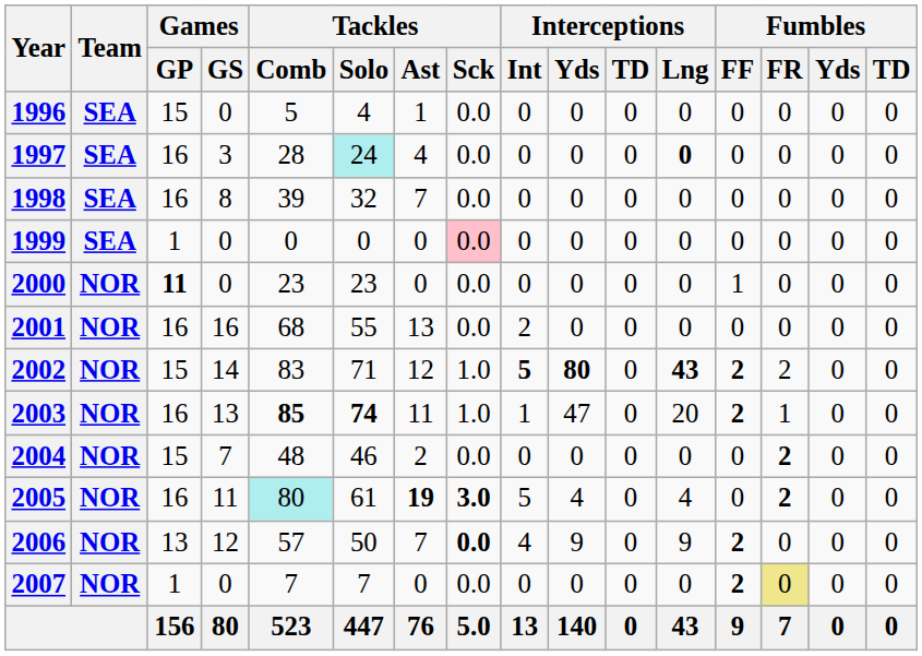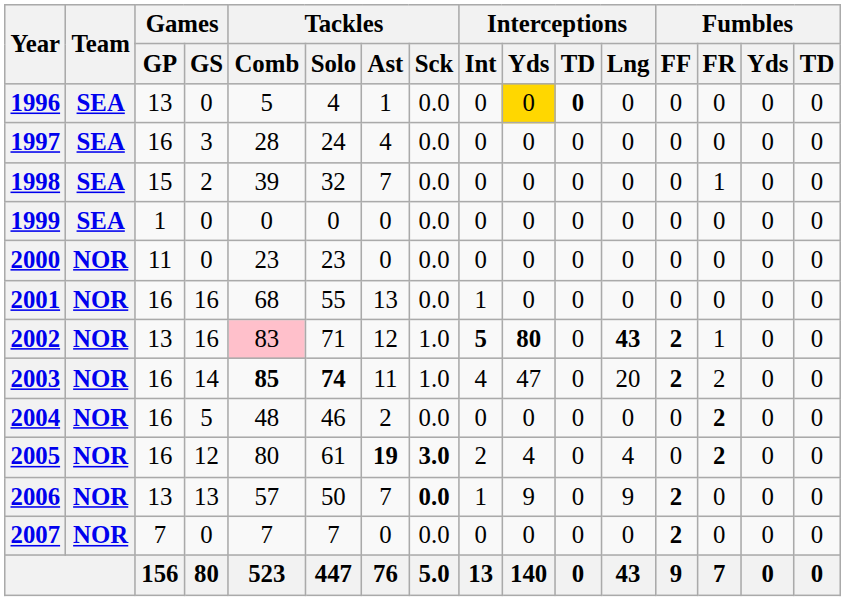1996 | Games / GP: 15 -> 13
1996 | Interceptions / Yds: no background -> gold background
1996 | Interceptions / TD: normal -> bold
1997 | Tackles / Solo: paleturquoise background -> no background
1997 | Interceptions / Lng: bold -> normal
1998 | Games / GP: 16 -> 15
1998 | Games / GS: 8 -> 2
1998 | Fumbles / FR: 0 -> 1
1999 | Tackles / Sck: pink background -> no background
2000 | Games / GP: bold -> normal
2000 | Fumbles / FF: 1 -> 0
2001 | Interceptions / Int: 2 -> 1
2002 | Games / GP: 15 -> 13
2002 | Games / GS: 14 -> 16
2002 | Tackles / Comb: no background -> pink background
2002 | Fumbles / FR: 2 -> 1
2003 | Games / GS: 13 -> 14
2003 | Interceptions / Int: 1 -> 4
2003 | Fumbles / FR: 1 -> 2
2004 | Games / GP: 15 -> 16
2004 | Games / GS: 7 -> 5
2005 | Games / GS: 11 -> 12
2005 | Tackles / Comb: paleturquoise background -> no background
2005 | Interceptions / Int: 5 -> 2
2006 | Games / GS: 12 -> 13
2006 | Interceptions / Int: 4 -> 1
2007 | Games / GP: 1 -> 7
2007 | Fumbles / FR: khaki background -> no background
